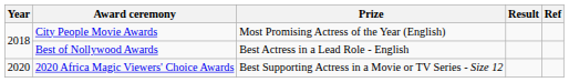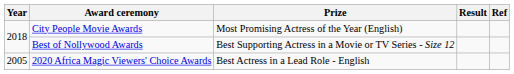Best of Nollywood Awards | Prize: Best Actress in a Lead Role - English -> Best Supporting Actress in a Movie or TV Series - Size 12
2020 Africa Magic Viewers' Choice Awards | Year: 2020 -> 2005
2020 Africa Magic Viewers' Choice Awards | Prize: Best Supporting Actress in a Movie or TV Series - Size 12 -> Best Actress in a Lead Role - English
